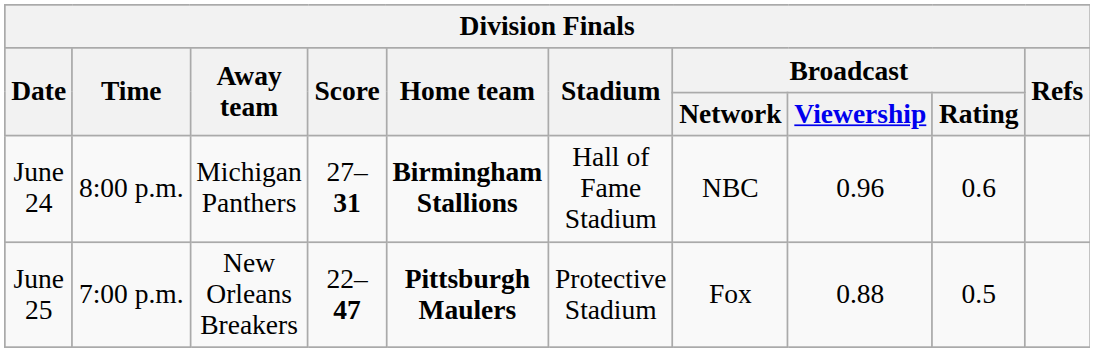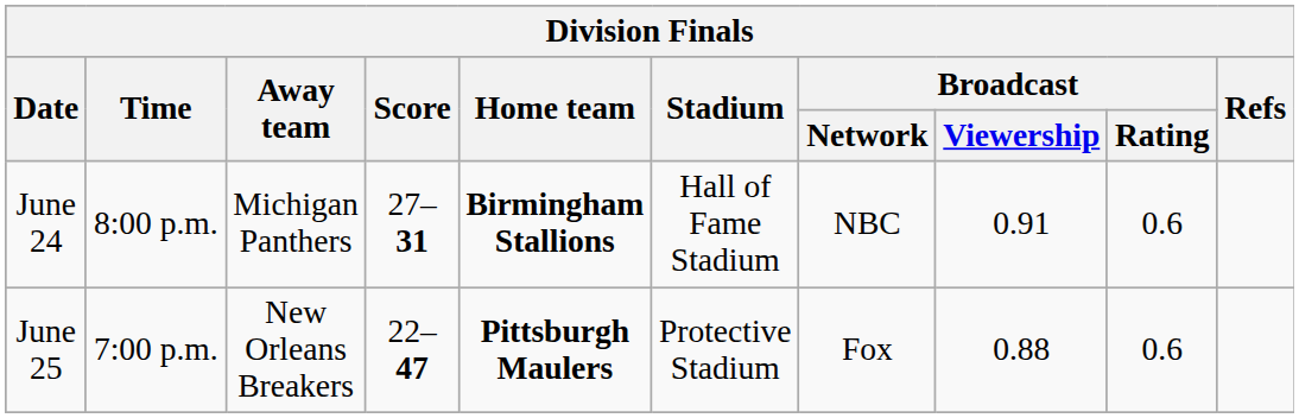June 24 | Broadcast / Viewership: 0.96 -> 0.91
June 25 | Broadcast / Rating: 0.5 -> 0.6
